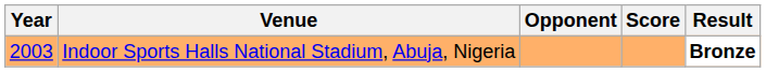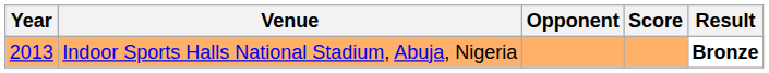Indoor Sports Halls National Stadium, Abuja, Nigeria | Year: 2003 -> 2013
